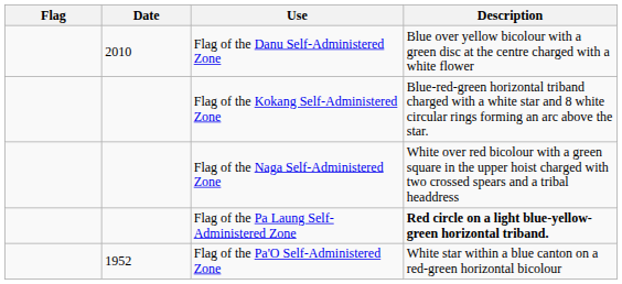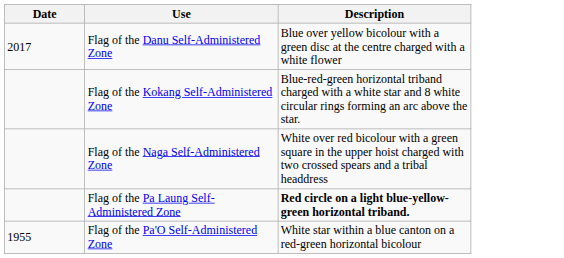- column: Flag
Flag of the Danu Self-Administered Zone | Date: 2010 -> 2017
Flag of the Pa'O Self-Administered Zone | Date: 1952 -> 1955
